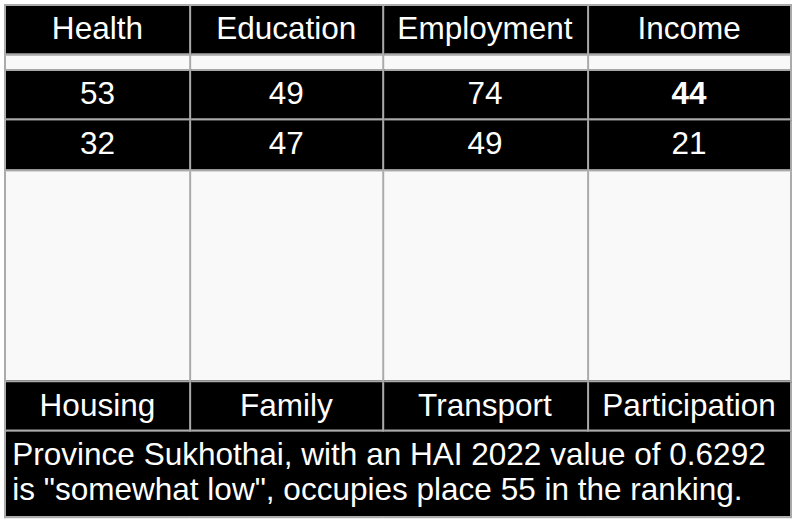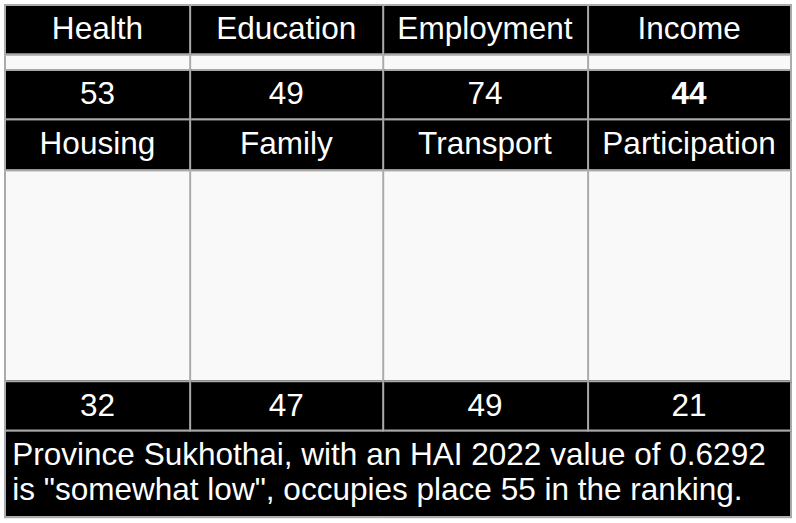rows swapped: Housing <-> 32
